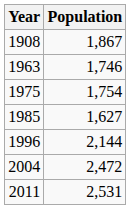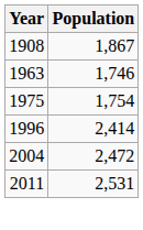- row: 1985 | 1,627
1996 | Population: 2,144 -> 2,414
